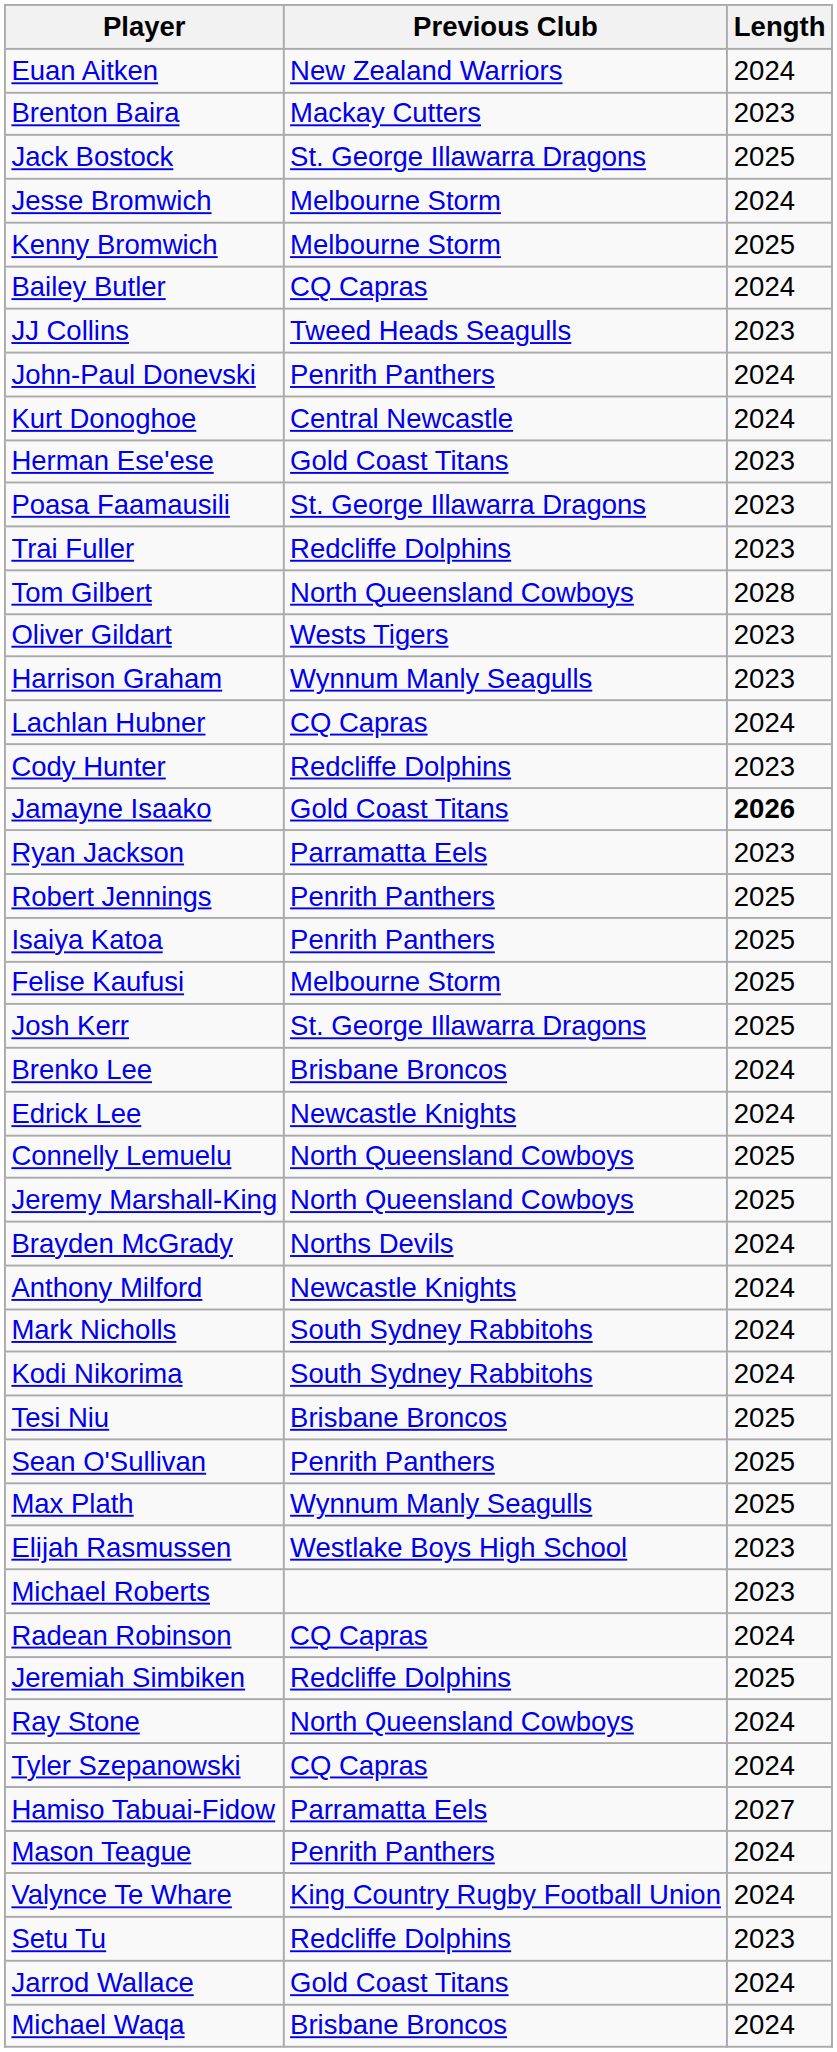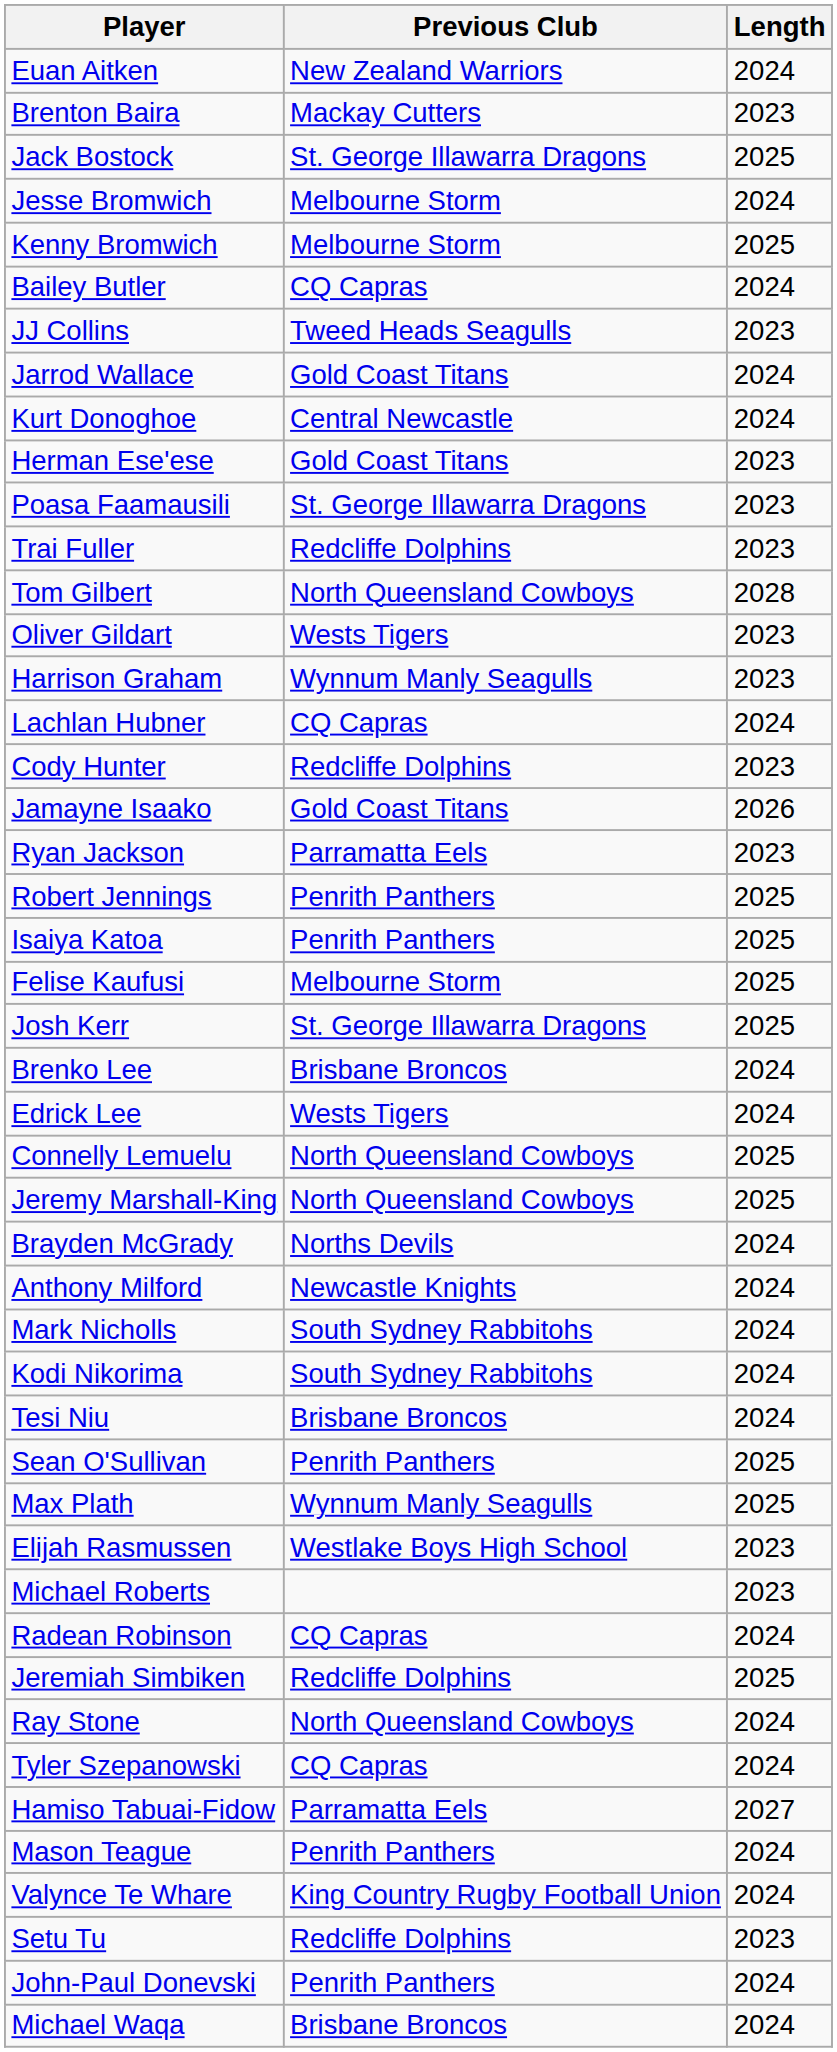rows swapped: John-Paul Donevski <-> Jarrod Wallace
Jamayne Isaako | Length: bold -> normal
Edrick Lee | Previous Club: Newcastle Knights -> Wests Tigers
Tesi Niu | Length: 2025 -> 2024
